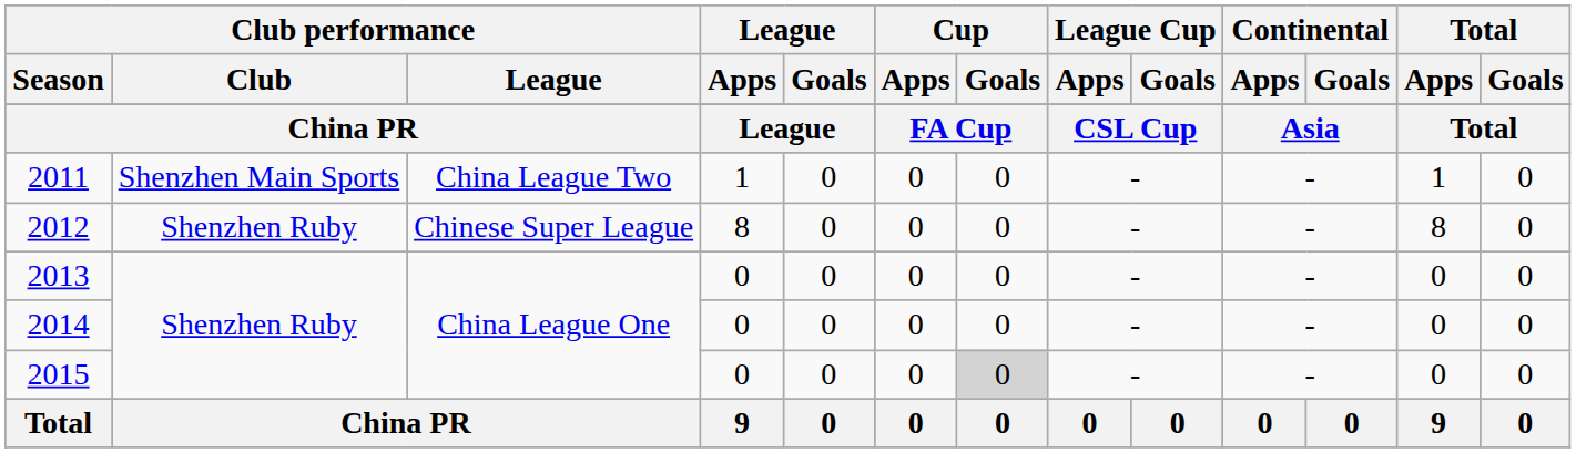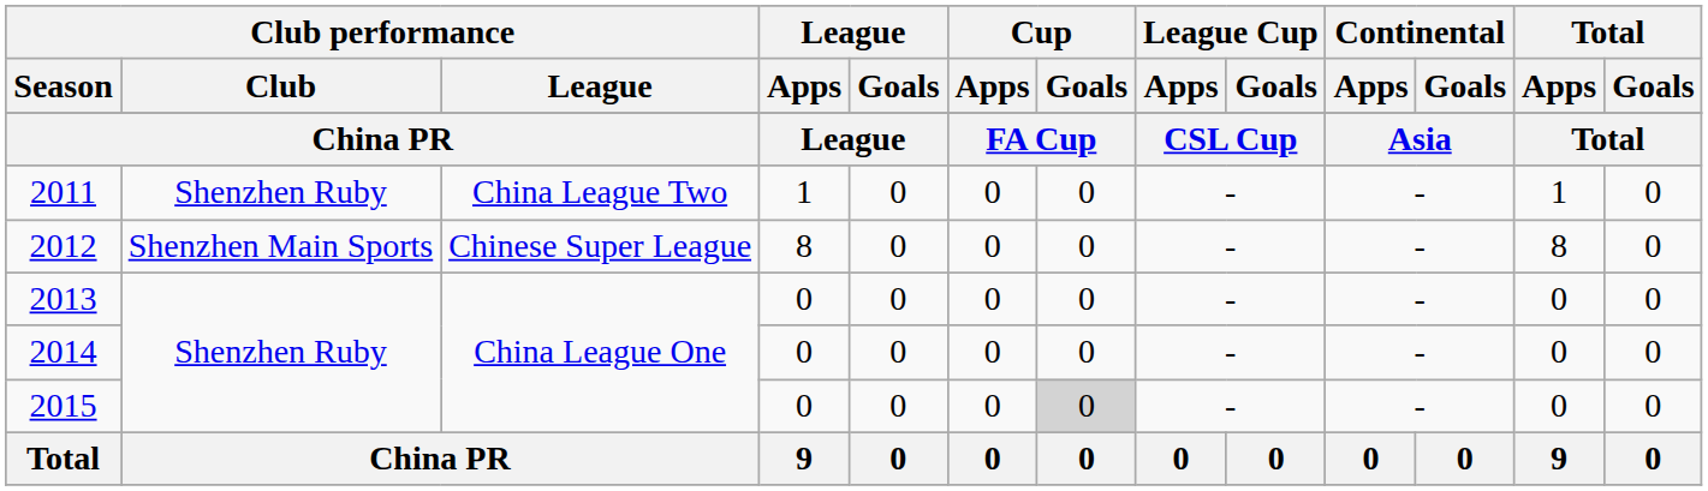2011 | Club performance / Club: Shenzhen Main Sports -> Shenzhen Ruby
2012 | Club performance / Club: Shenzhen Ruby -> Shenzhen Main Sports
